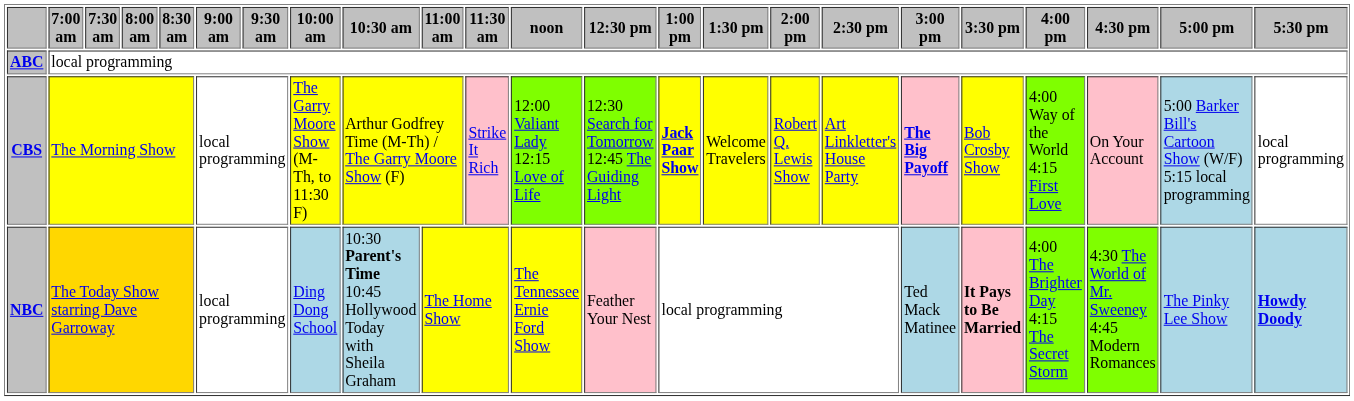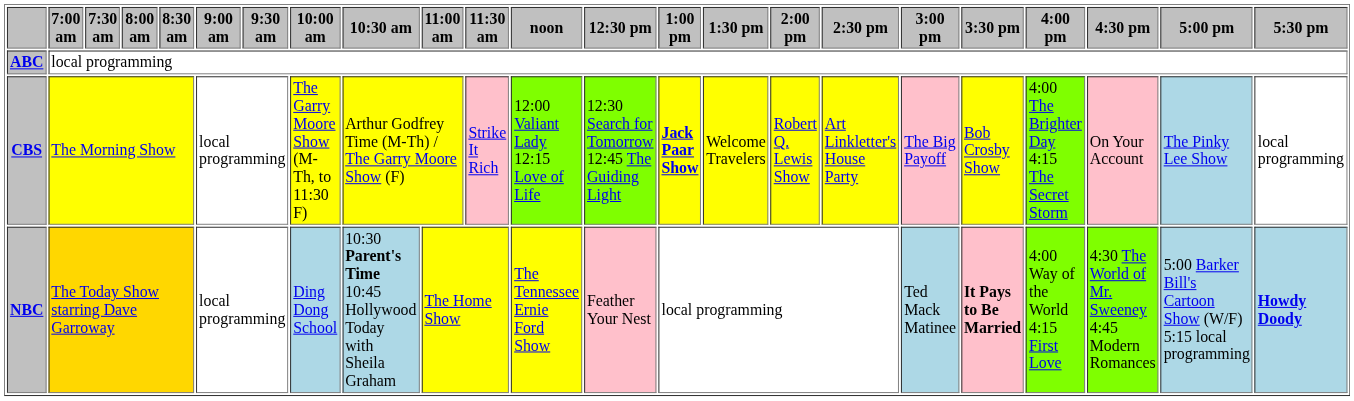CBS | 3:00 pm: bold -> normal
CBS | 4:00 pm: 4:00 Way of the World 4:15 First Love -> 4:00 The Brighter Day 4:15 The Secret Storm
CBS | 5:00 pm: 5:00 Barker Bill's Cartoon Show (W/F) 5:15 local programming -> The Pinky Lee Show
NBC | 4:00 pm: 4:00 The Brighter Day 4:15 The Secret Storm -> 4:00 Way of the World 4:15 First Love
NBC | 5:00 pm: The Pinky Lee Show -> 5:00 Barker Bill's Cartoon Show (W/F) 5:15 local programming
